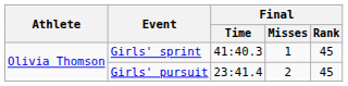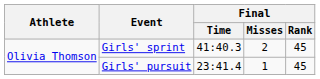Girls' sprint | Final / Misses: 1 -> 2
Girls' pursuit | Final / Misses: 2 -> 1
